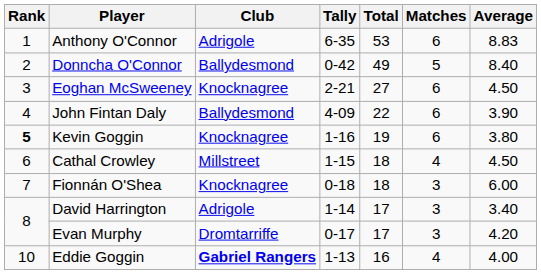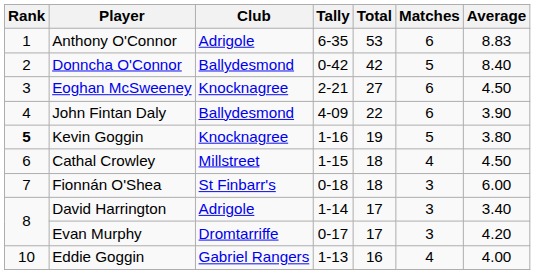Donncha O'Connor | Total: 49 -> 42
Kevin Goggin | Matches: 6 -> 5
Fionnán O'Shea | Club: Knocknagree -> St Finbarr's
Eddie Goggin | Club: bold -> normal
